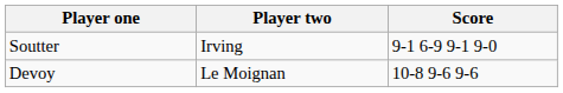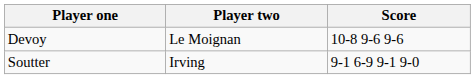rows swapped: Devoy <-> Soutter
